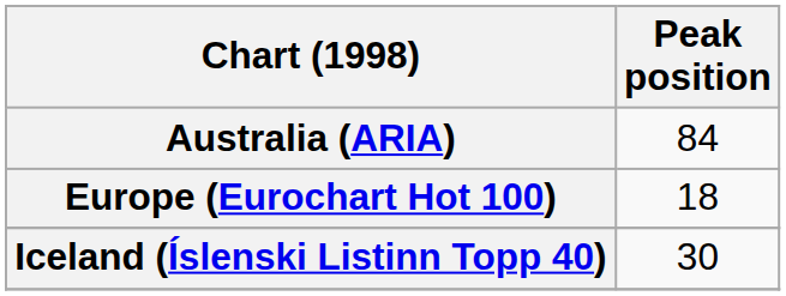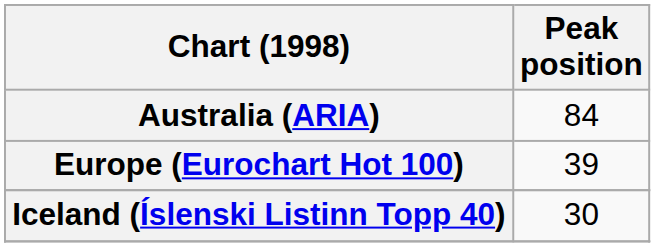Europe (Eurochart Hot 100) | Peak position: 18 -> 39
